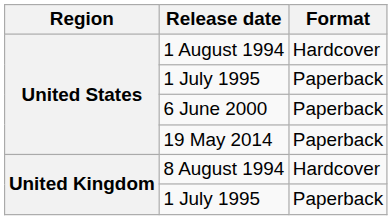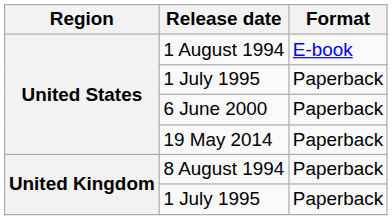1 August 1994 | Format: Hardcover -> E-book
8 August 1994 | Format: Hardcover -> Paperback
